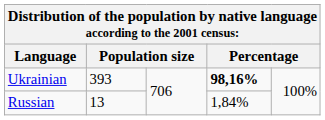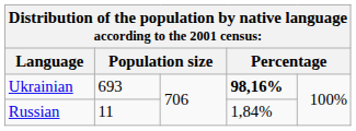Ukrainian | column 2: 393 -> 693
Russian | column 2: 13 -> 11
